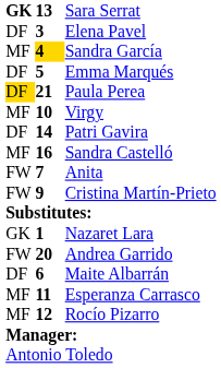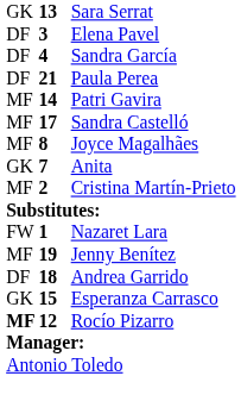Sara Serrat | column 1: bold -> normal
Sandra García | column 1: MF -> DF
Sandra García | column 2: gold background -> no background
- row: DF | 5 | Emma Marqués
Paula Perea | column 1: gold background -> no background
- row: MF | 10 | Virgy
Patri Gavira | column 1: DF -> MF
Sandra Castelló | column 2: 16 -> 17
+ row: MF | 8 | Joyce Magalhães
Anita | column 1: FW -> GK
Cristina Martín-Prieto | column 1: FW -> MF
Cristina Martín-Prieto | column 2: 9 -> 2
Nazaret Lara | column 1: GK -> FW
+ row: MF | 19 | Jenny Benítez
Andrea Garrido | column 1: FW -> DF
Andrea Garrido | column 2: 20 -> 18
- row: DF | 6 | Maite Albarrán
Esperanza Carrasco | column 1: MF -> GK
Esperanza Carrasco | column 2: 11 -> 15
Rocío Pizarro | column 1: normal -> bold
